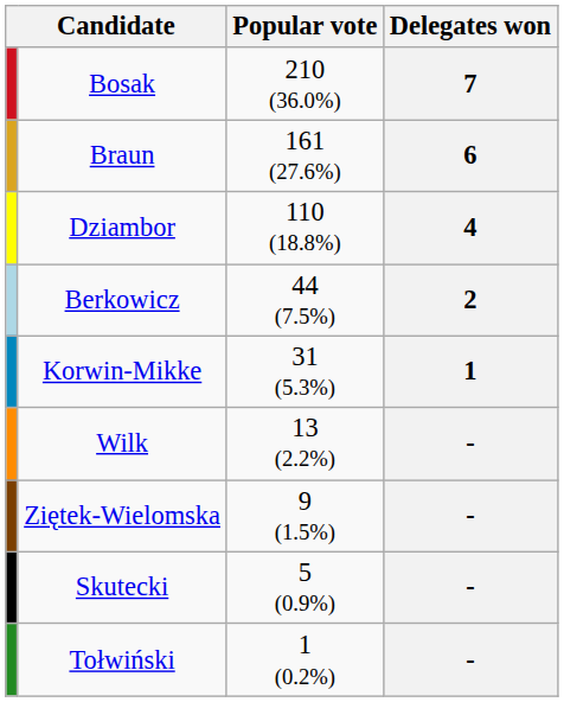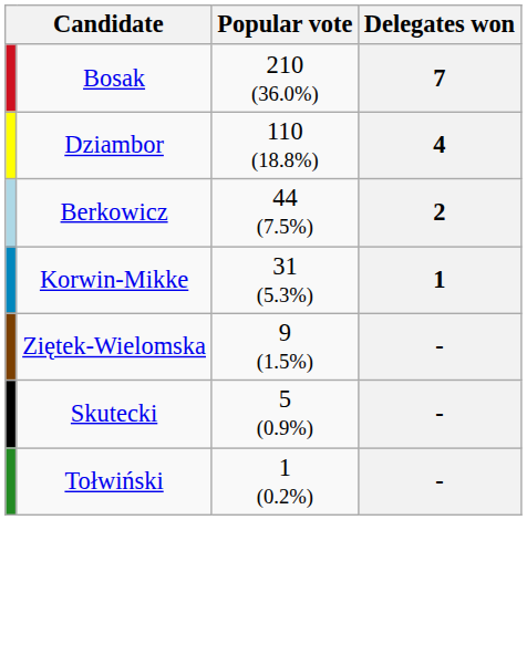- row: Braun | 161 (27.6%) | 6
- row: Wilk | 13 (2.2%) | -
